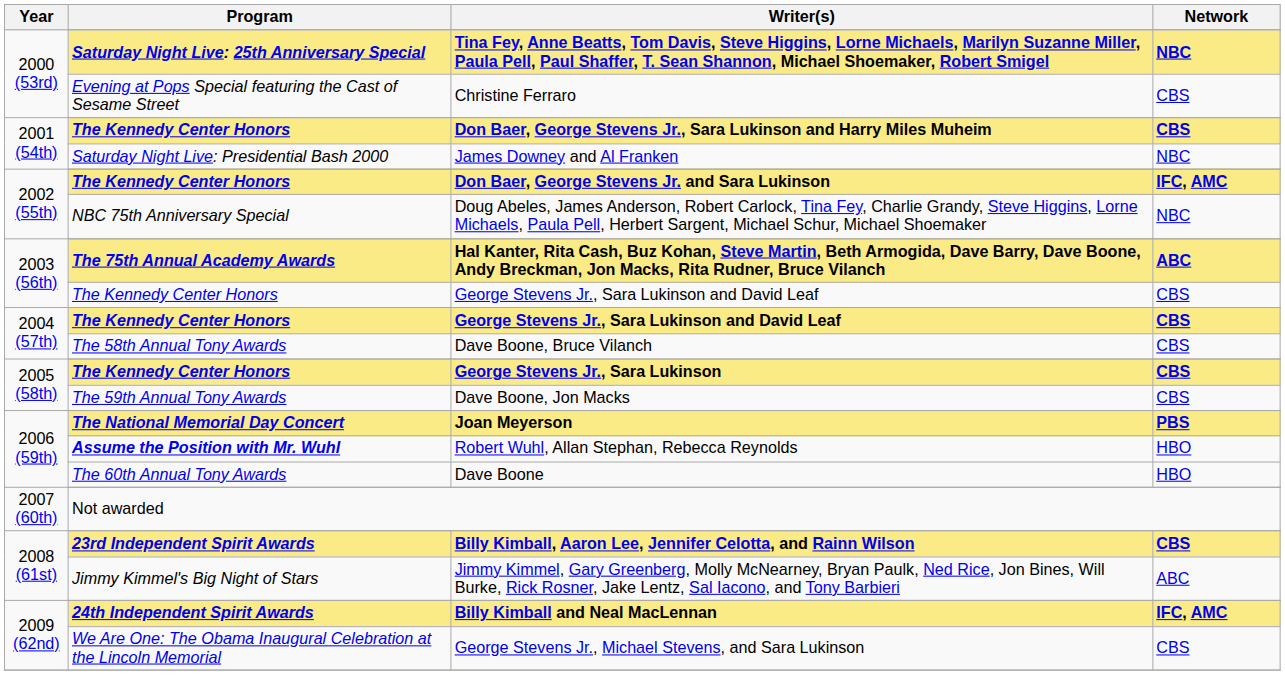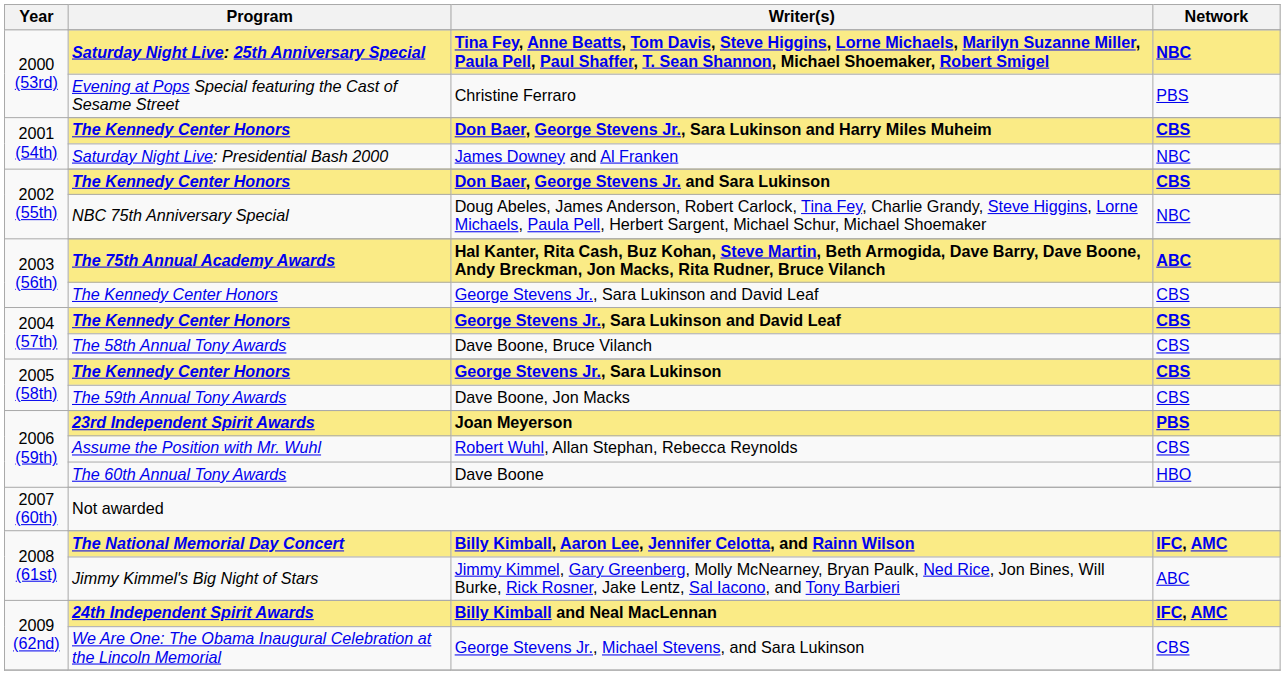Christine Ferraro | Network: CBS -> PBS
Don Baer, George Stevens Jr. and Sara Lukinson | Network: IFC, AMC -> CBS
Joan Meyerson | Program: The National Memorial Day Concert -> 23rd Independent Spirit Awards
Robert Wuhl, Allan Stephan, Rebecca Reynolds | Program: bold -> normal
Robert Wuhl, Allan Stephan, Rebecca Reynolds | Network: HBO -> CBS
Billy Kimball, Aaron Lee, Jennifer Celotta, and Rainn Wilson | Program: 23rd Independent Spirit Awards -> The National Memorial Day Concert
Billy Kimball, Aaron Lee, Jennifer Celotta, and Rainn Wilson | Network: CBS -> IFC, AMC
